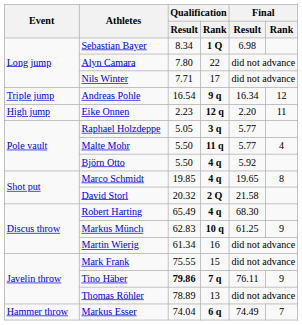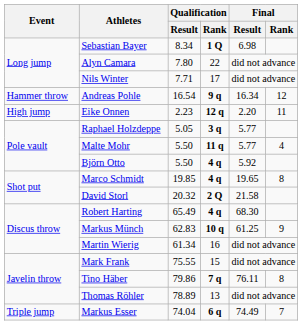Andreas Pohle | Event: Triple jump -> Hammer throw
Tino Häber | Qualification / Result: bold -> normal
Tino Häber | Final / Rank: 9 -> 8
Markus Esser | Event: Hammer throw -> Triple jump
